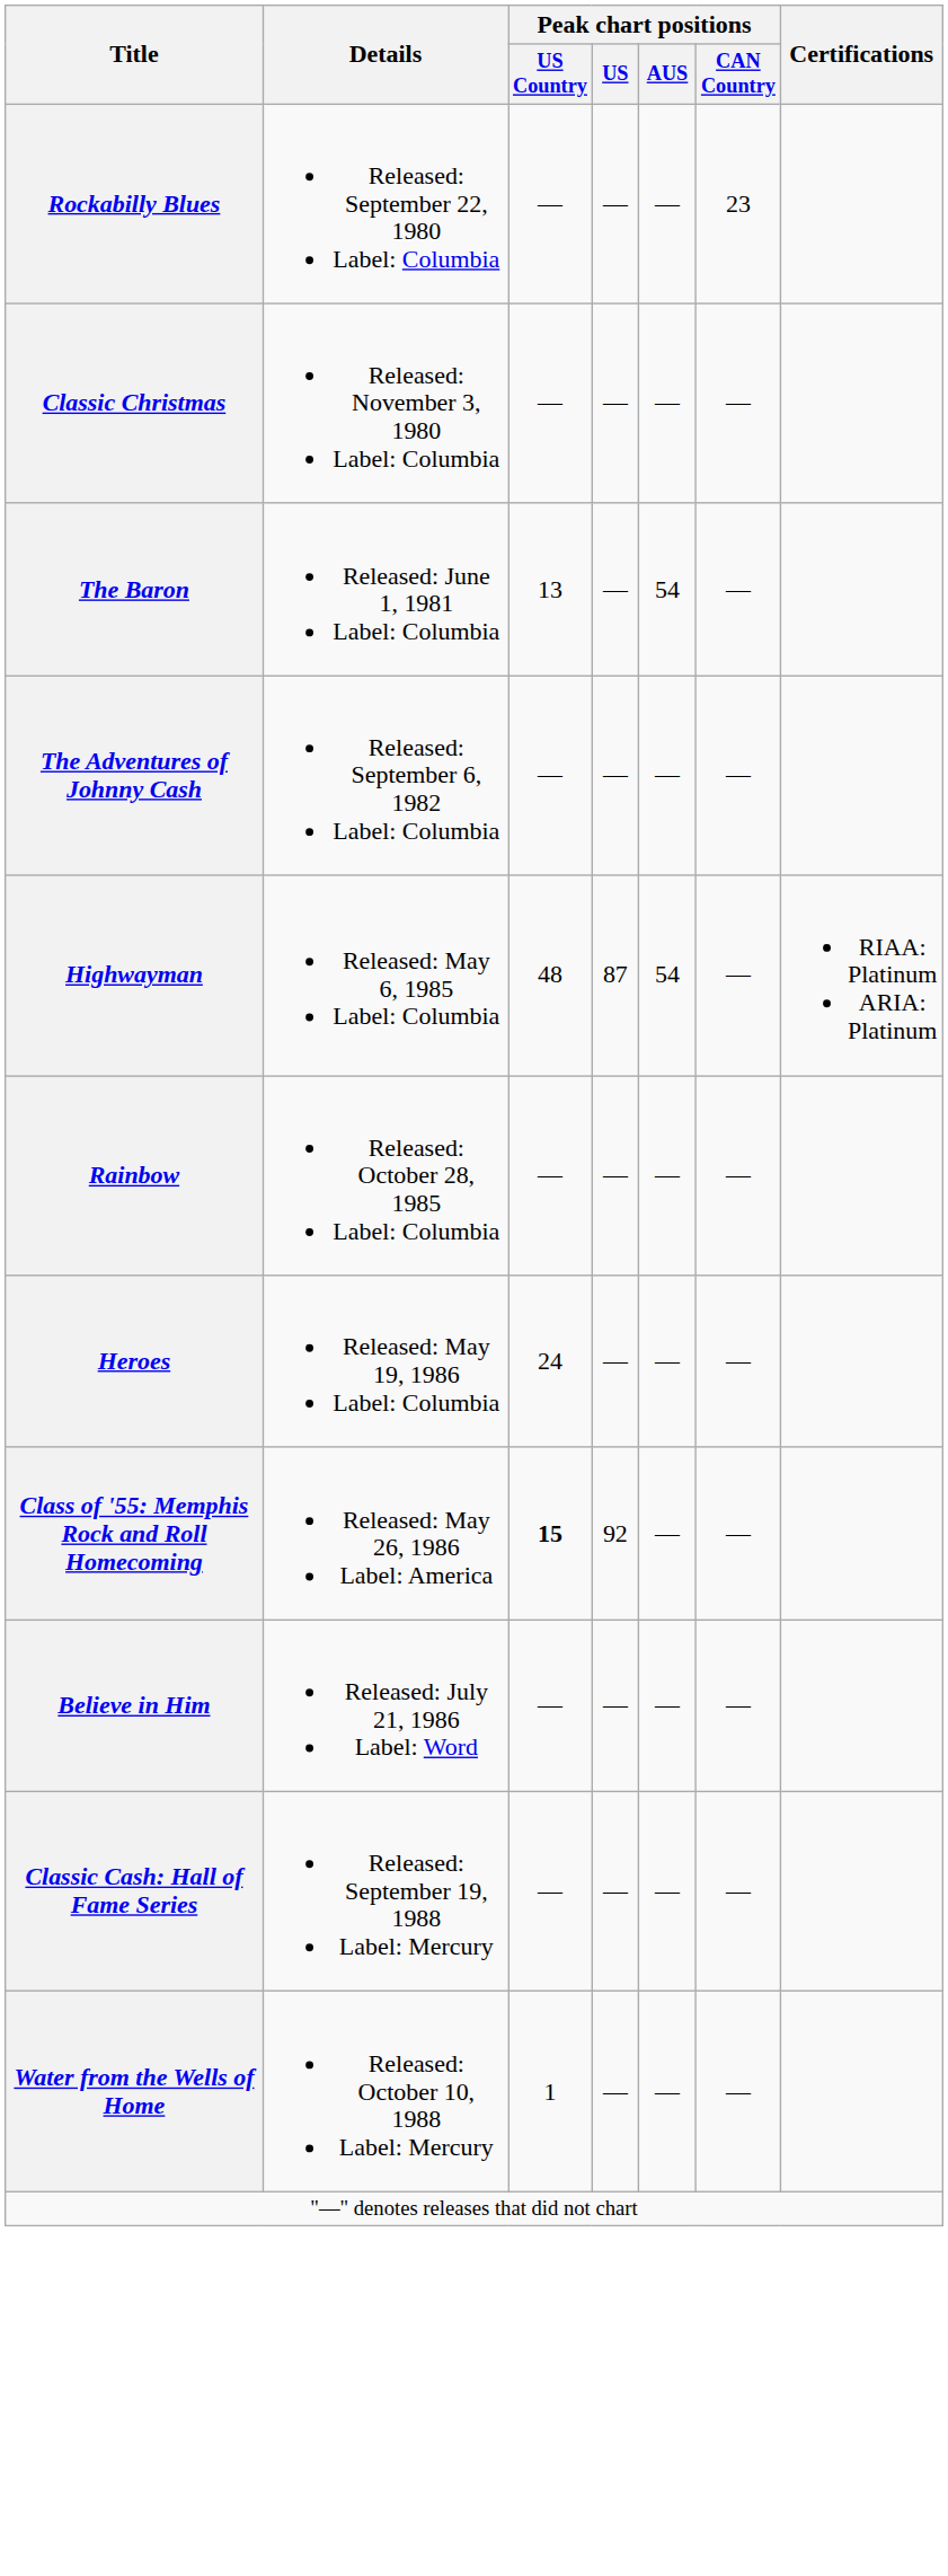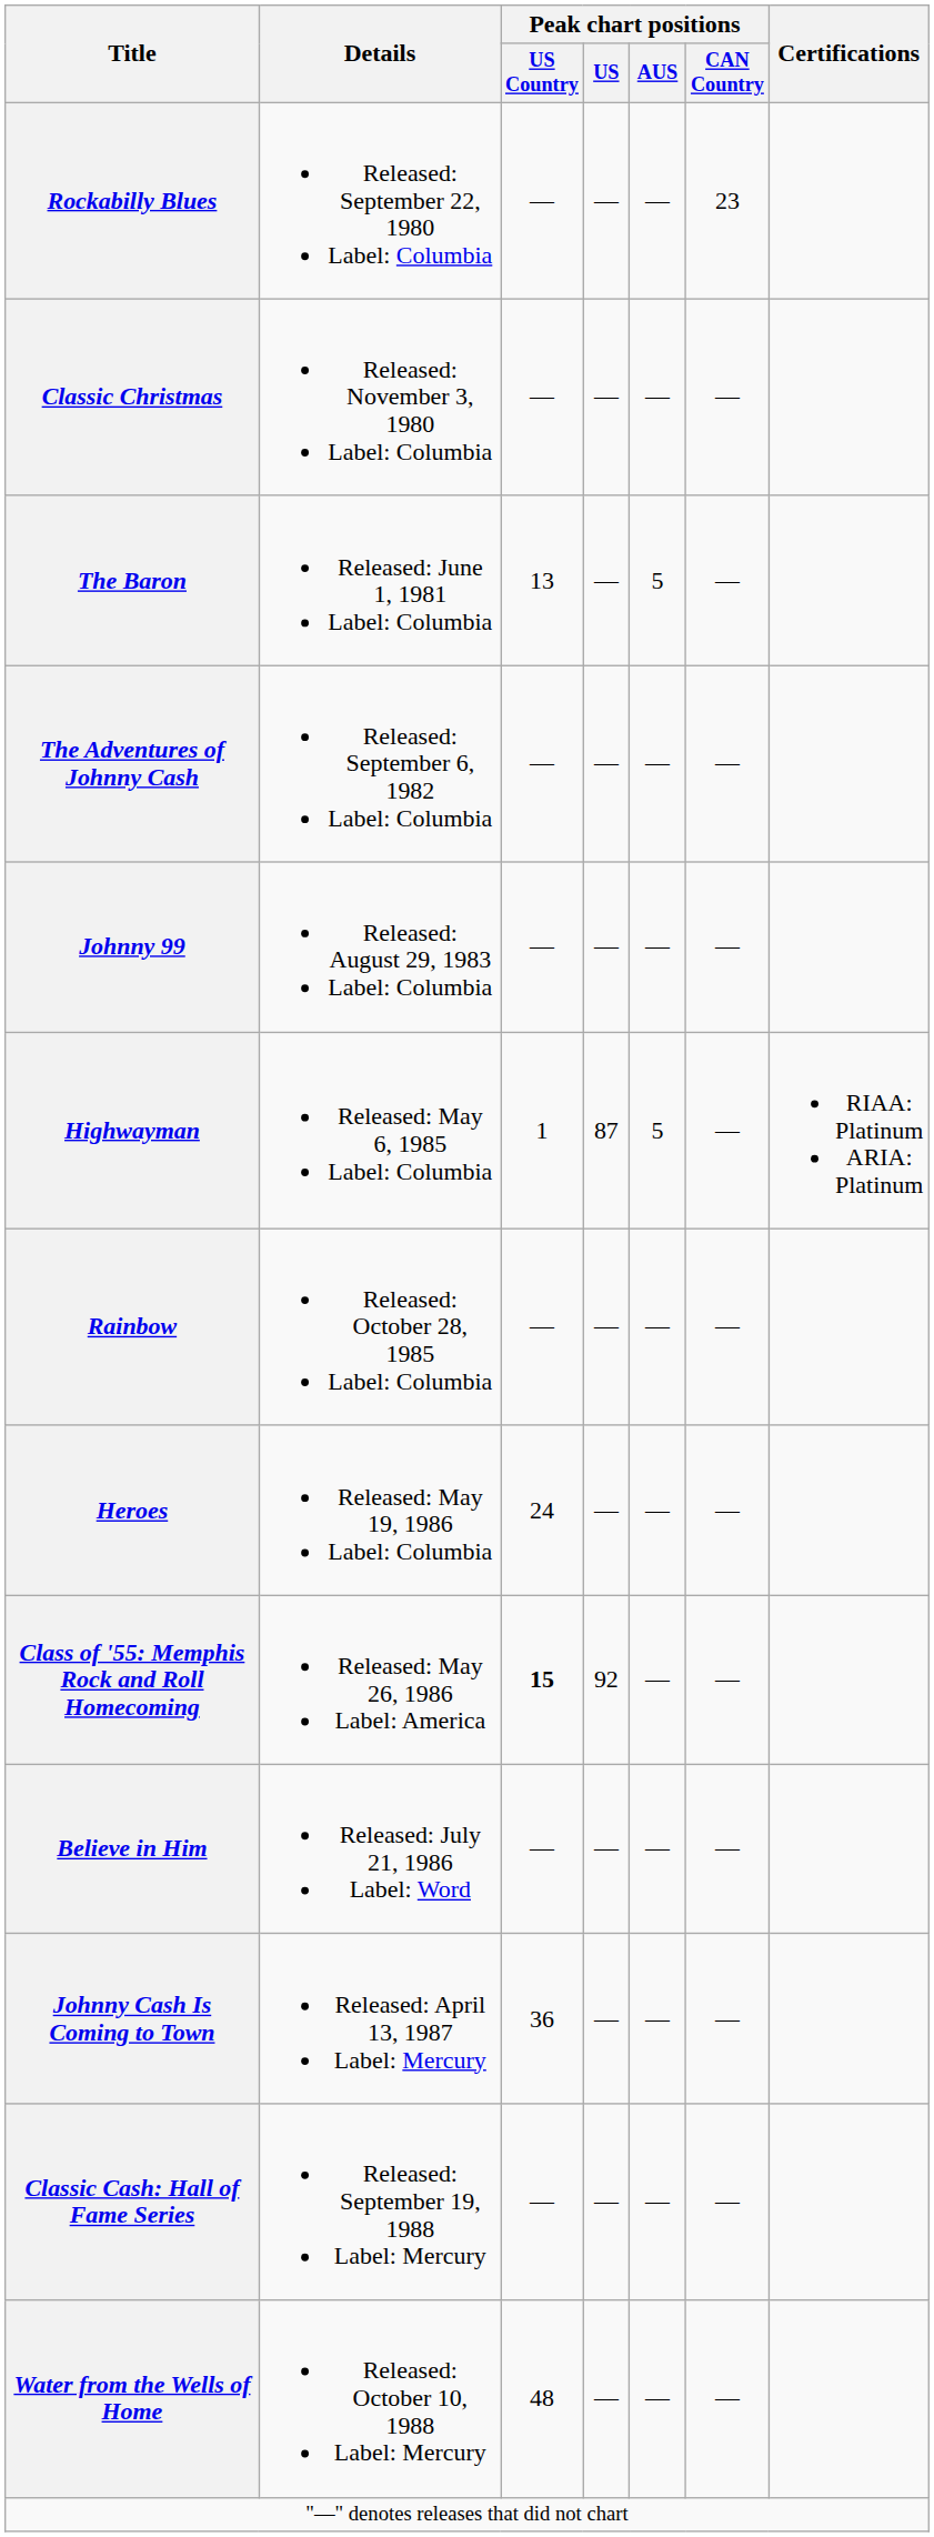The Baron | Peak chart positions / AUS: 54 -> 5
+ row: Johnny 99 | Released: August 29, 1983 Label: Columbia | — | — | — | —
Highwayman | Peak chart positions / US Country: 48 -> 1
Highwayman | Peak chart positions / AUS: 54 -> 5
+ row: Johnny Cash Is Coming to Town | Released: April 13, 1987 Label: Mercury | 36 | — | — | —
Water from the Wells of Home | Peak chart positions / US Country: 1 -> 48
